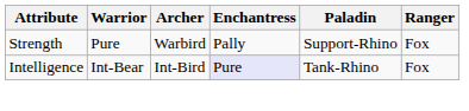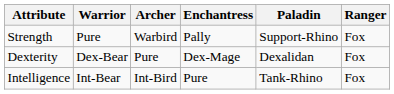+ row: Dexterity | Dex-Bear | Pure | Dex-Mage | Dexalidan | Fox
Intelligence | Enchantress: lavender background -> no background
